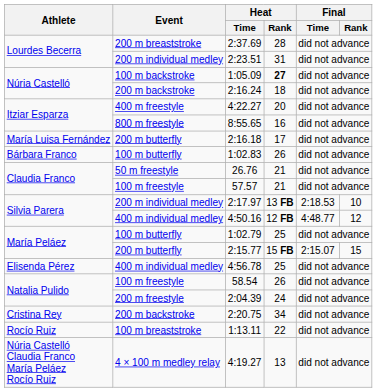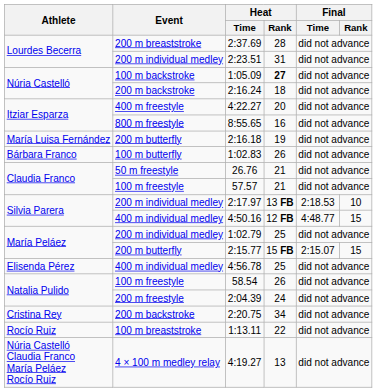2:16.18 | Heat / Rank: 17 -> 19
4:50.16 | Final / Rank: 12 -> 15
1:02.79 | Event: 100 m butterfly -> 200 m individual medley
